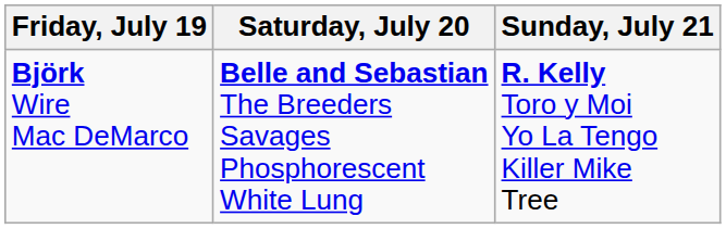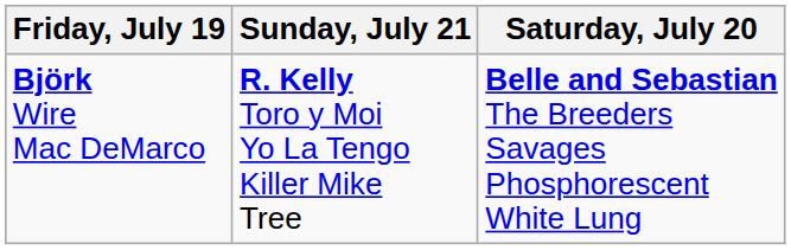columns swapped: Saturday, July 20 <-> Sunday, July 21
